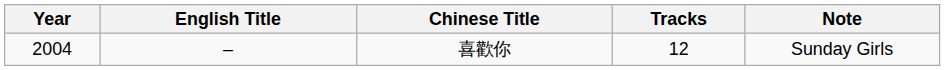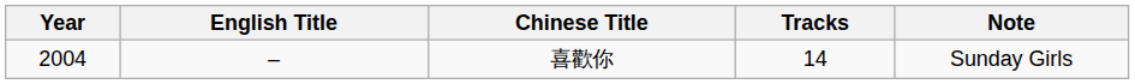喜歡你 | Tracks: 12 -> 14
